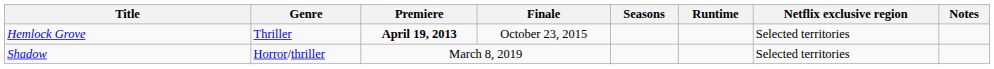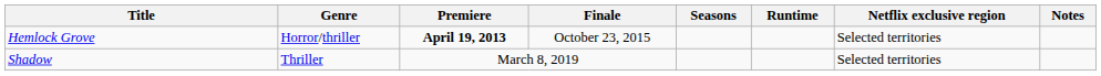Hemlock Grove | Genre: Thriller -> Horror/thriller
Shadow | Genre: Horror/thriller -> Thriller
